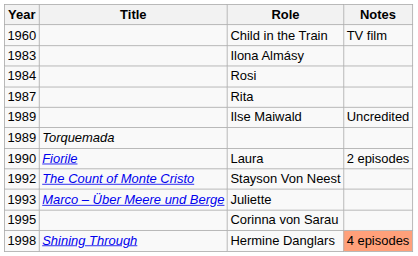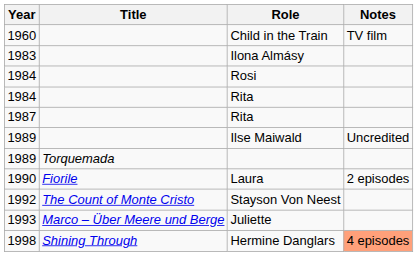+ row: 1984 | Rita
- row: 1995 | Corinna von Sarau
